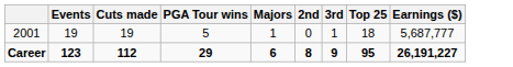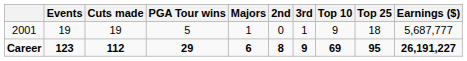+ column: Top 10 | 9 | 69
